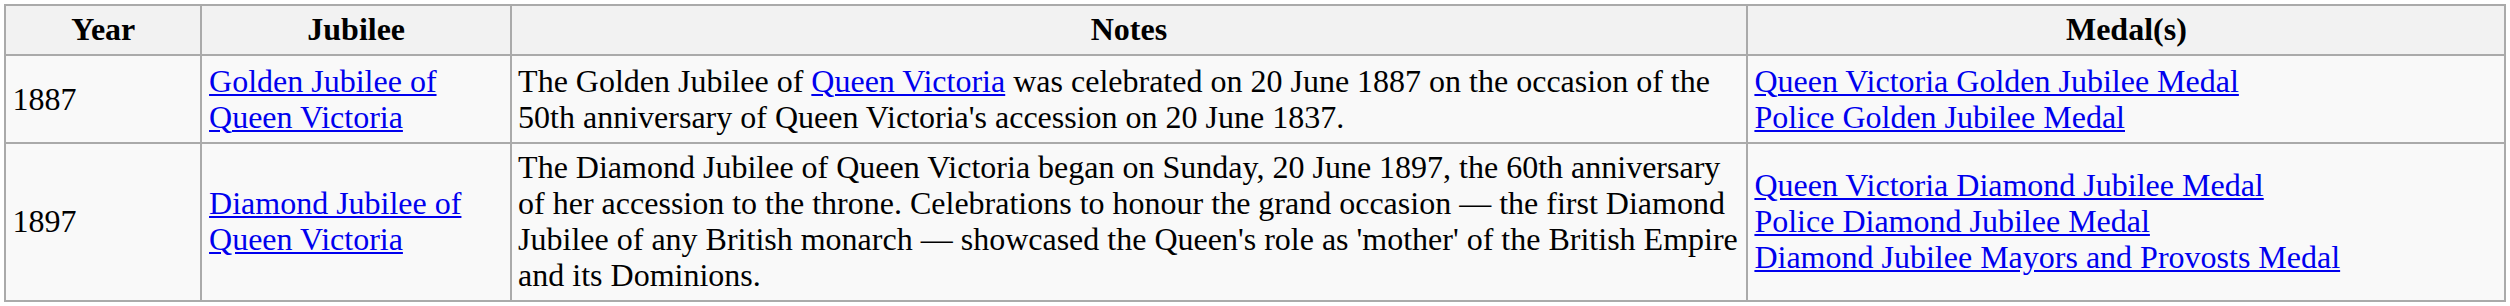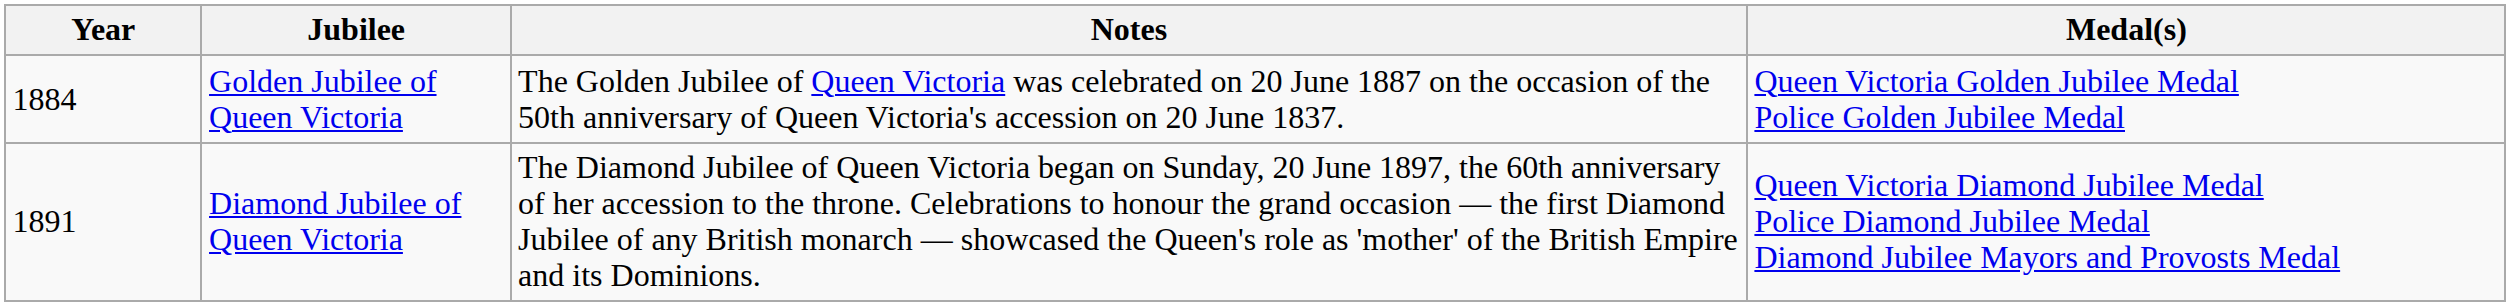Golden Jubilee of Queen Victoria | Year: 1887 -> 1884
Diamond Jubilee of Queen Victoria | Year: 1897 -> 1891
